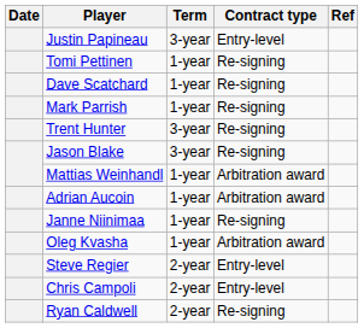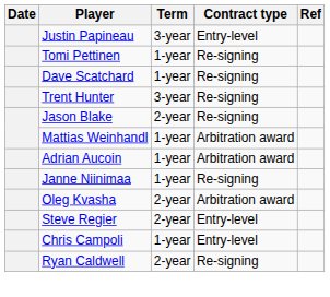- row: Mark Parrish | 1-year | Re-signing
Jason Blake | Term: 3-year -> 2-year
Oleg Kvasha | Term: 1-year -> 2-year
Chris Campoli | Term: 2-year -> 1-year
